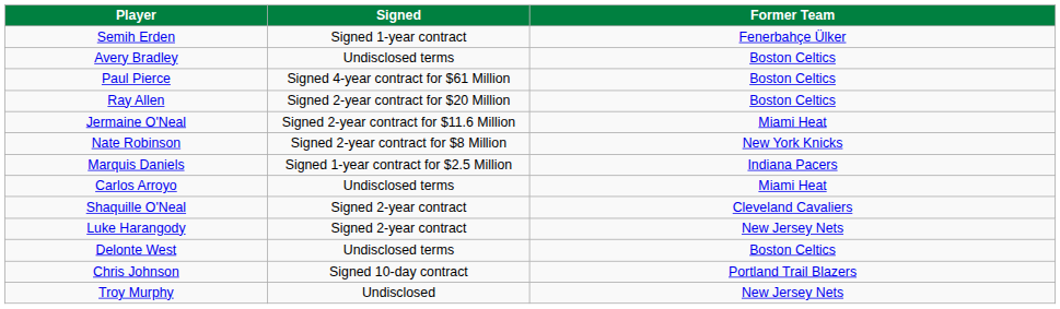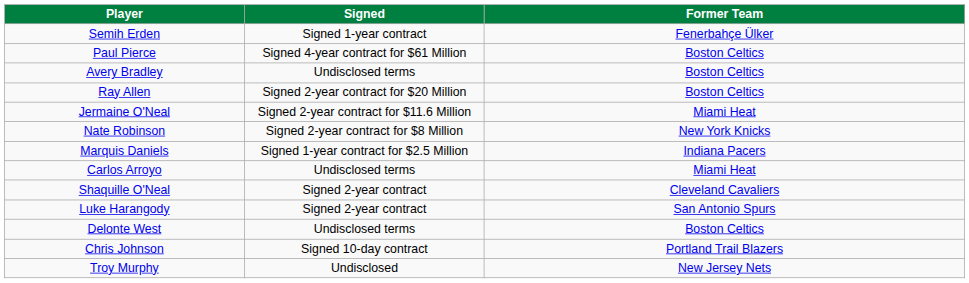rows swapped: Avery Bradley <-> Paul Pierce
Luke Harangody | Former Team: New Jersey Nets -> San Antonio Spurs
